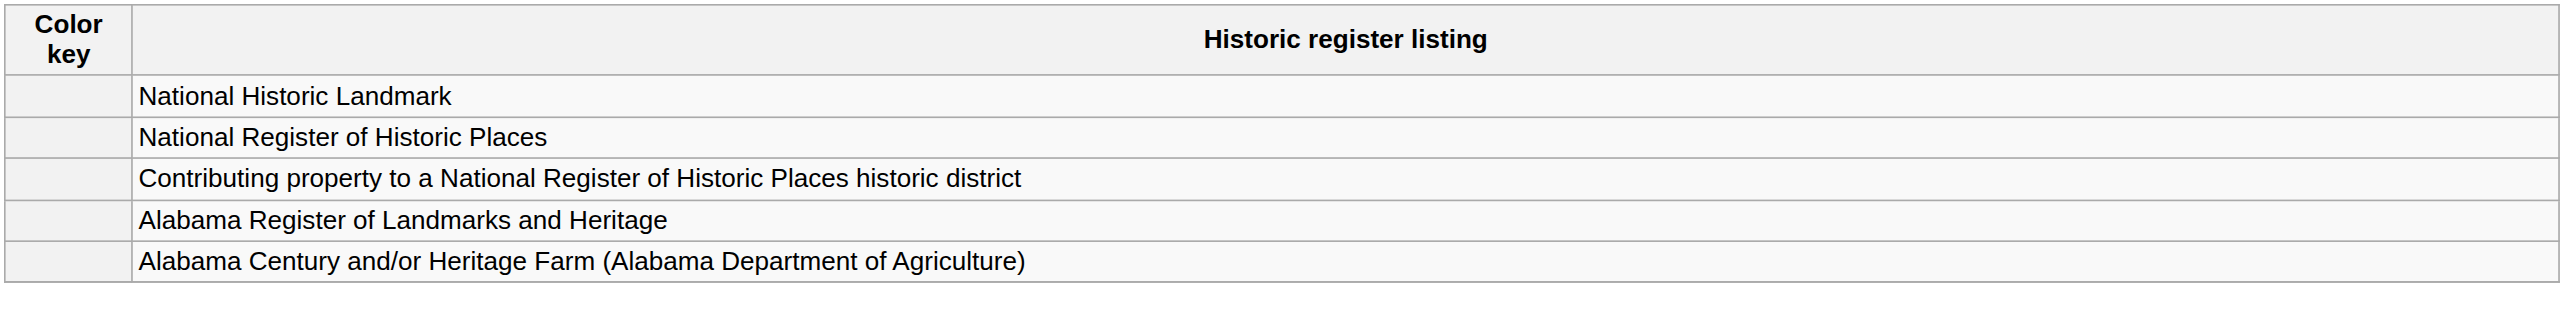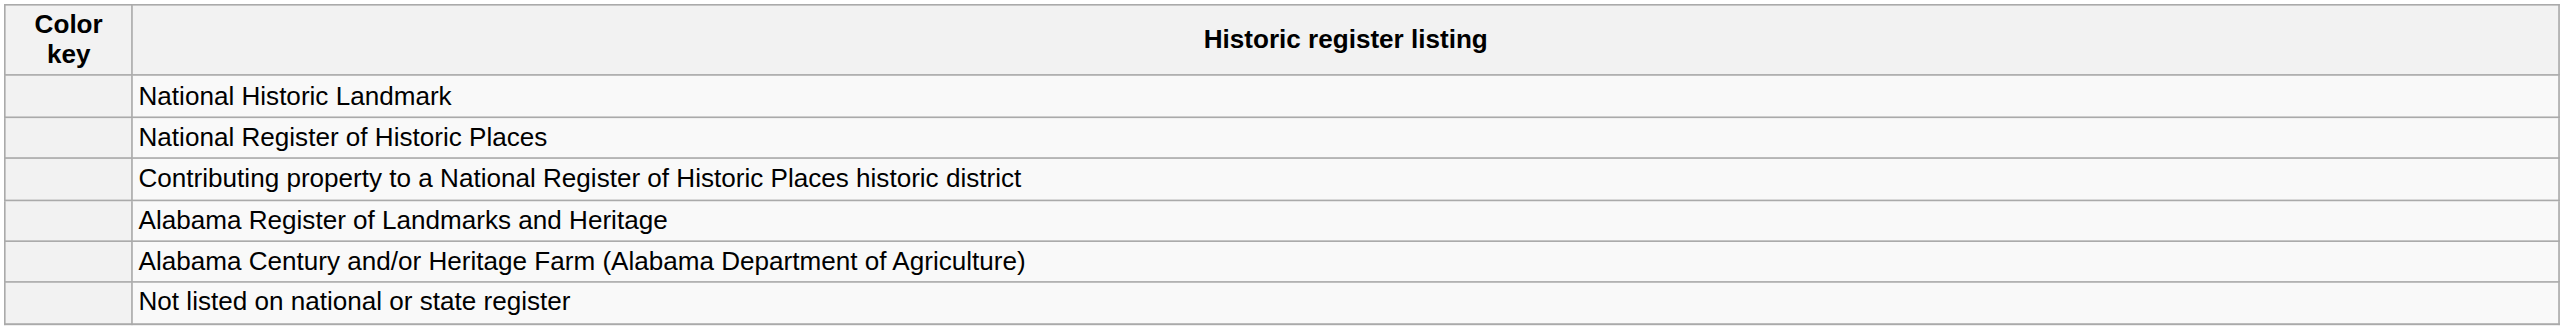+ row: Not listed on national or state register
